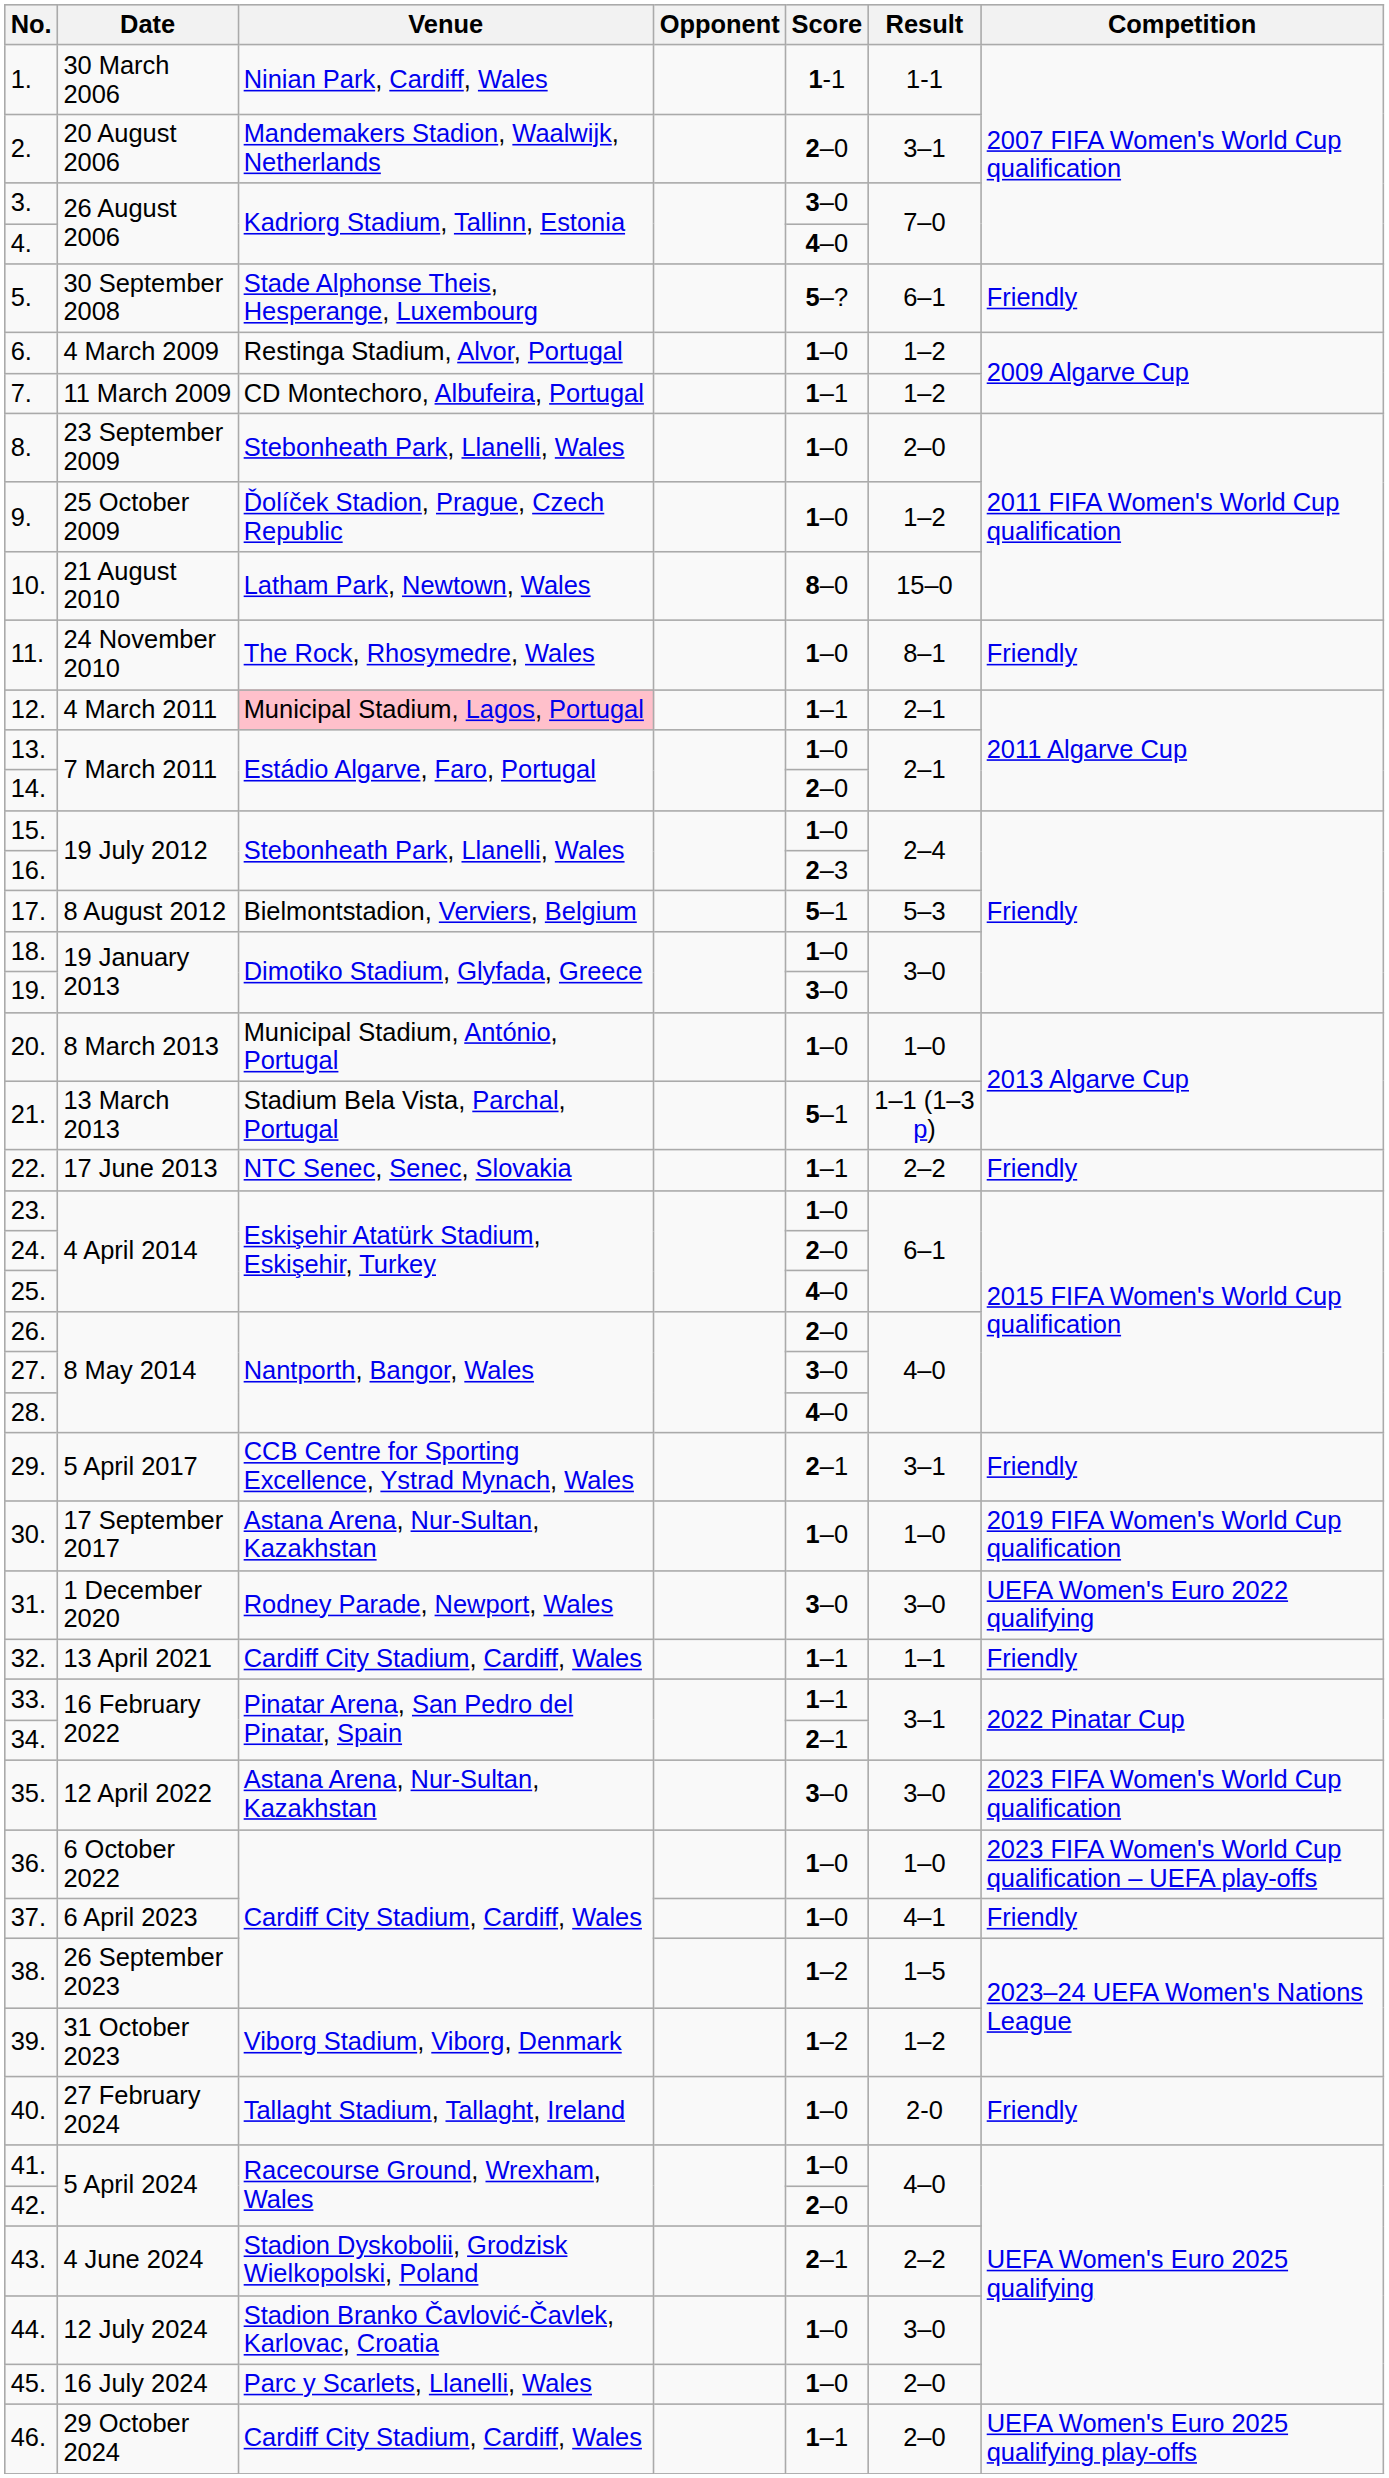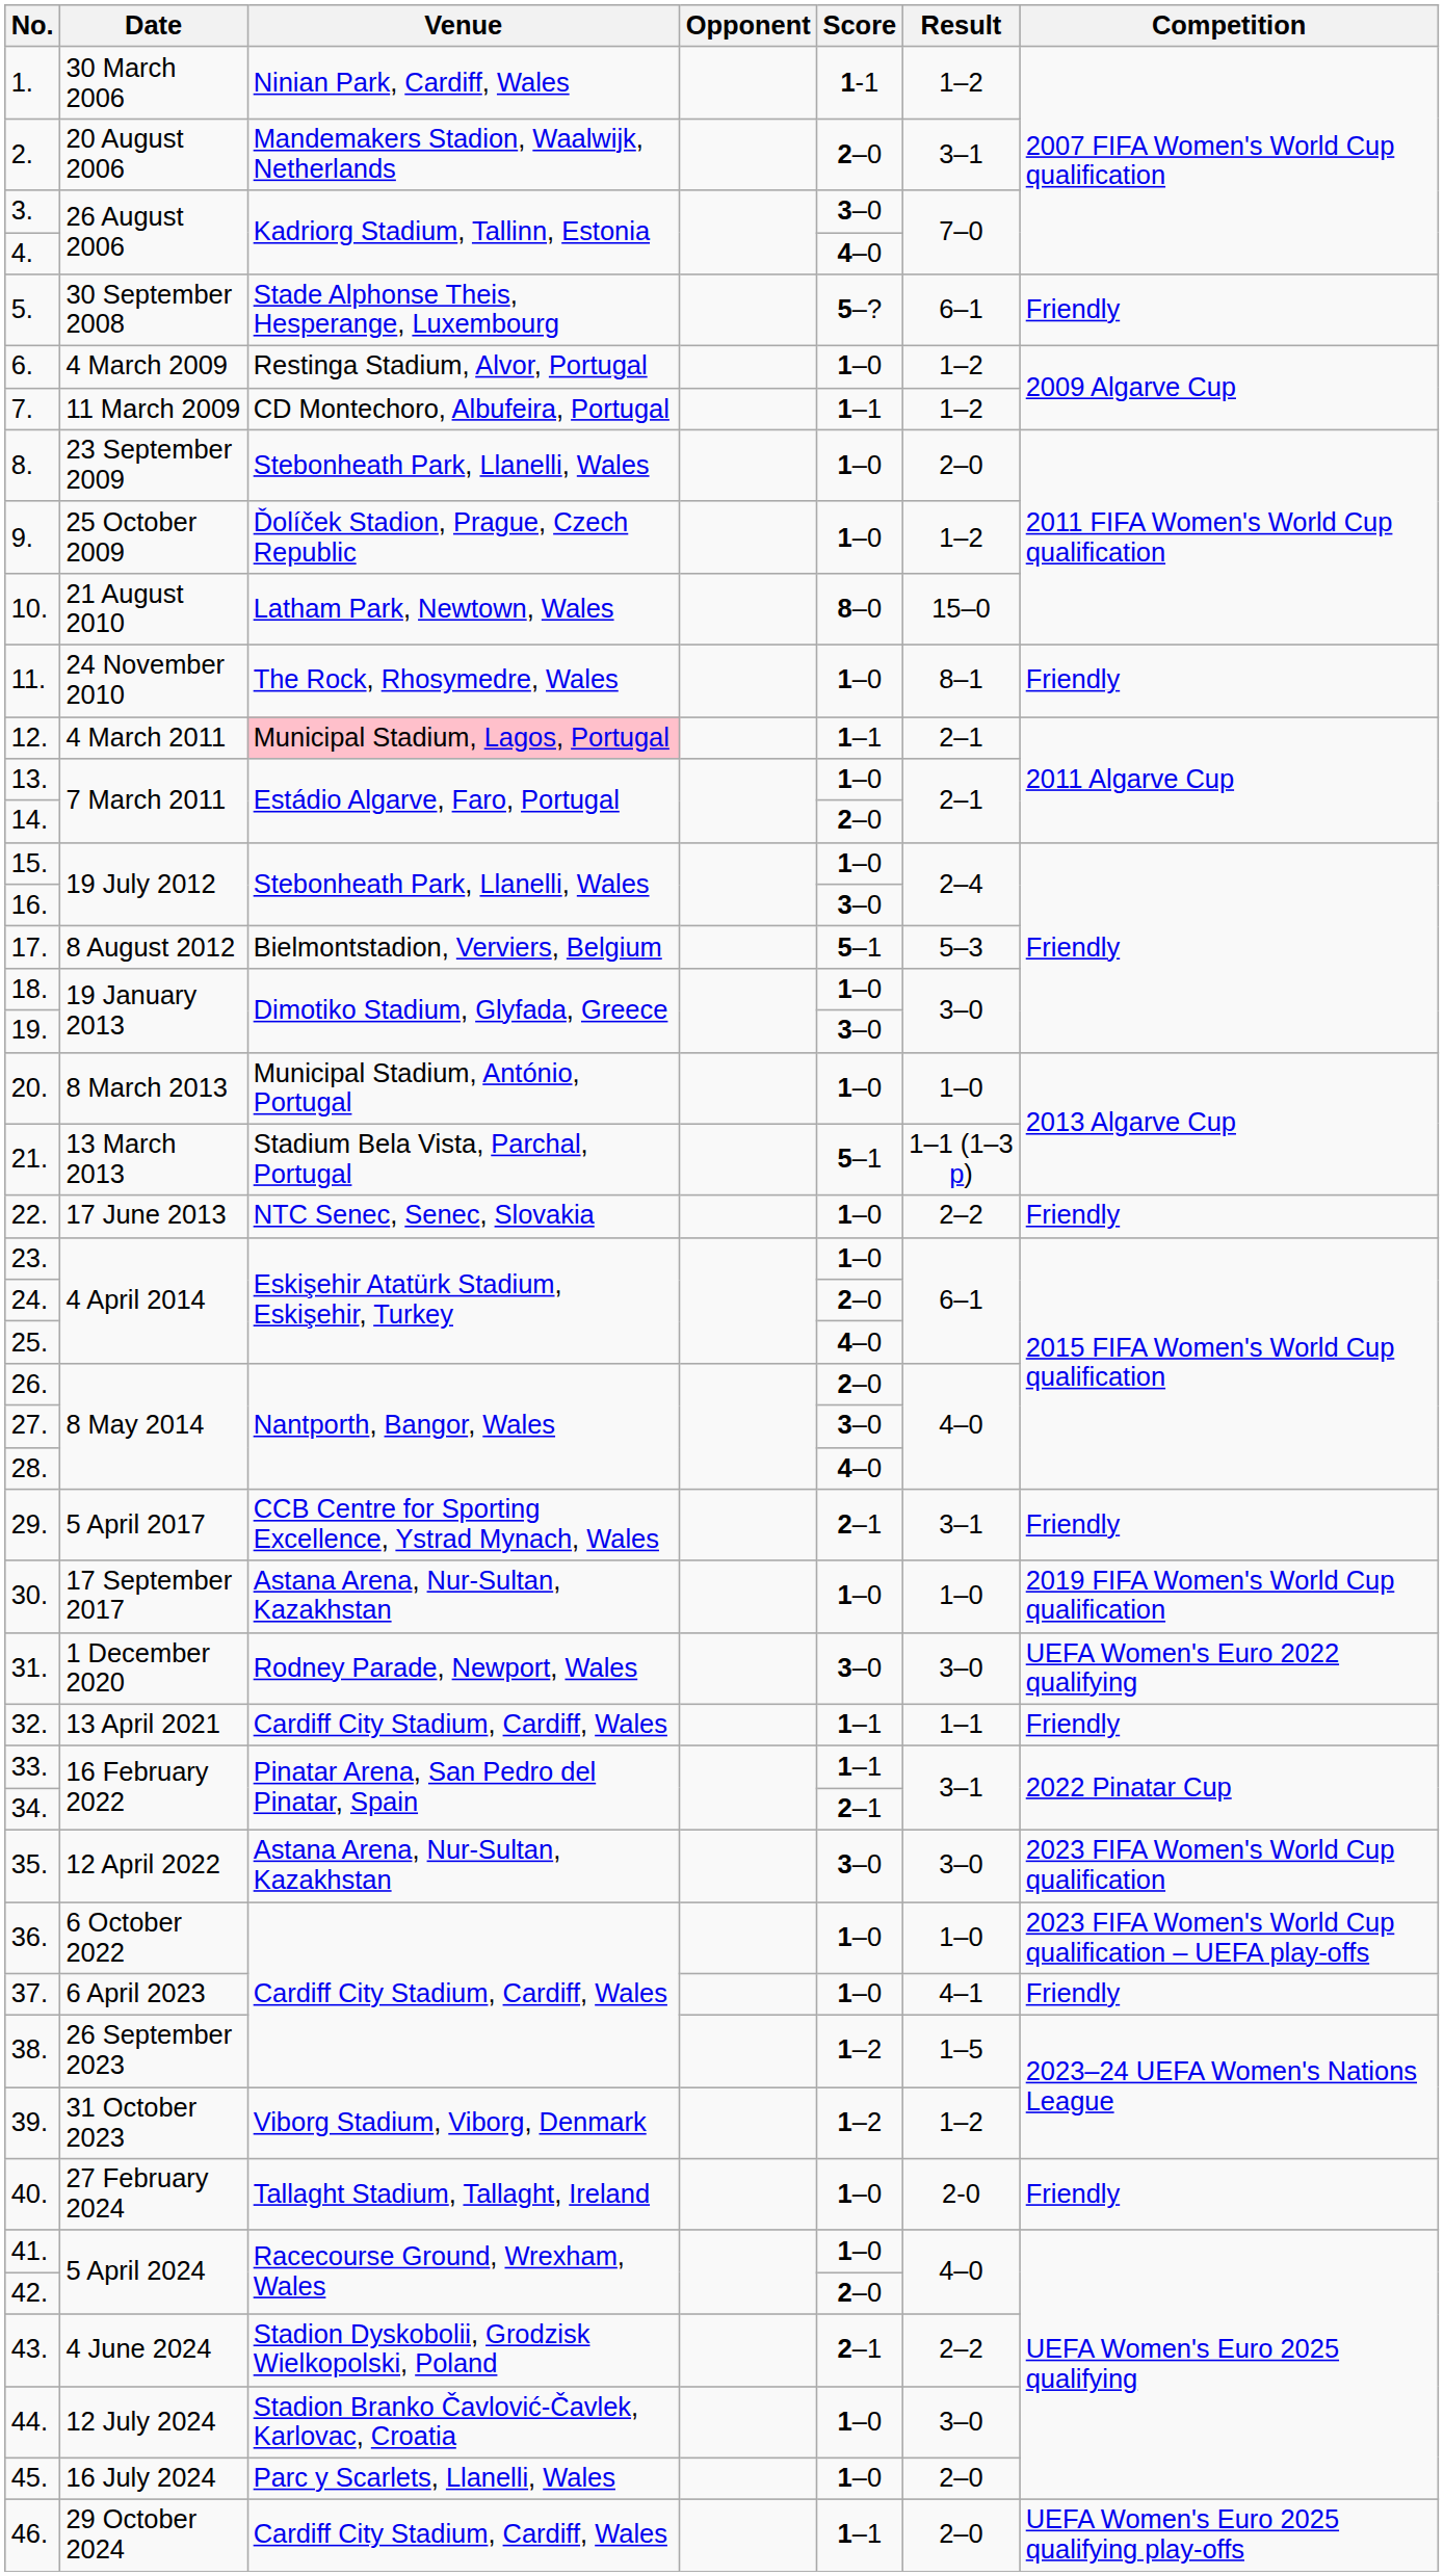1. | Result: 1-1 -> 1–2
16. | Score: 2–3 -> 3–0
22. | Score: 1–1 -> 1–0
